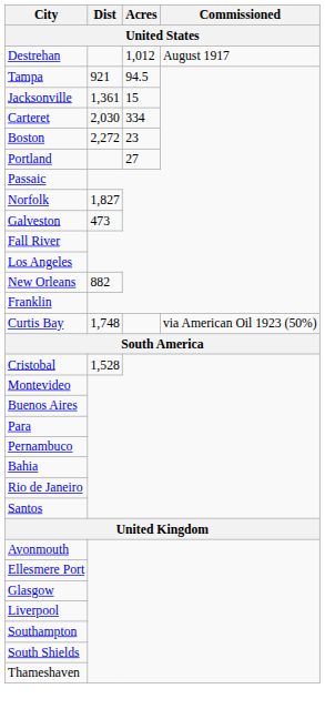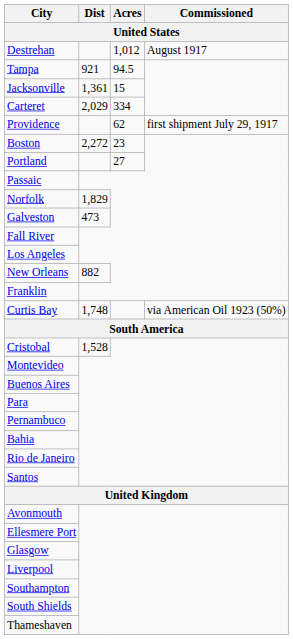Carteret | Dist: 2,030 -> 2,029
+ row: Providence | 62 | first shipment July 29, 1917
Norfolk | Dist: 1,827 -> 1,829
